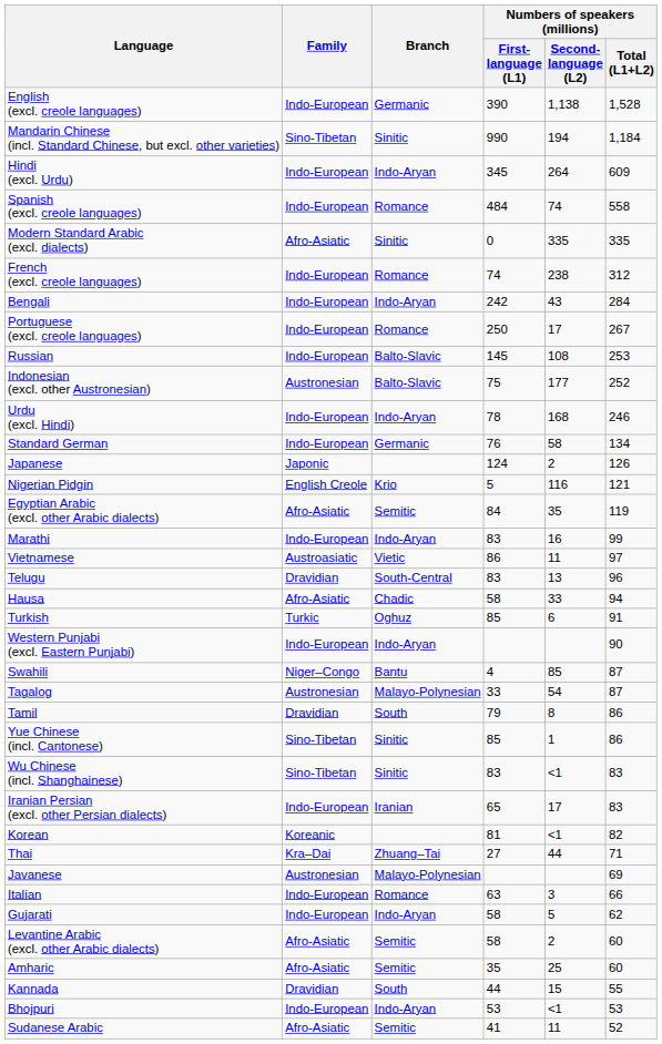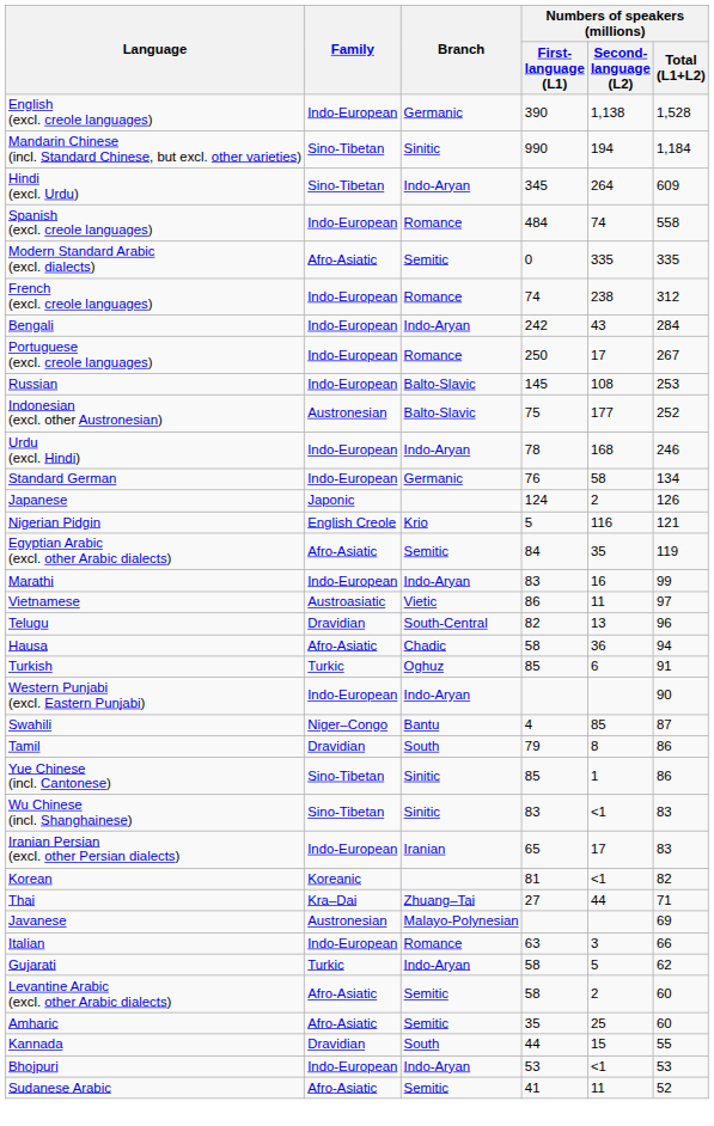Hindi (excl. Urdu) | Family: Indo-European -> Sino-Tibetan
Modern Standard Arabic (excl. dialects) | Branch: Sinitic -> Semitic
Telugu | Numbers of speakers (millions) / First- language (L1): 83 -> 82
Hausa | Numbers of speakers (millions) / Second- language (L2): 33 -> 36
- row: Tagalog | Austronesian | Malayo-Polynesian | 33 | 54 | 87
Gujarati | Family: Indo-European -> Turkic
